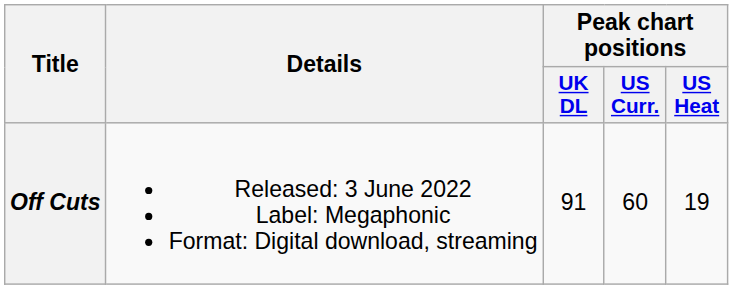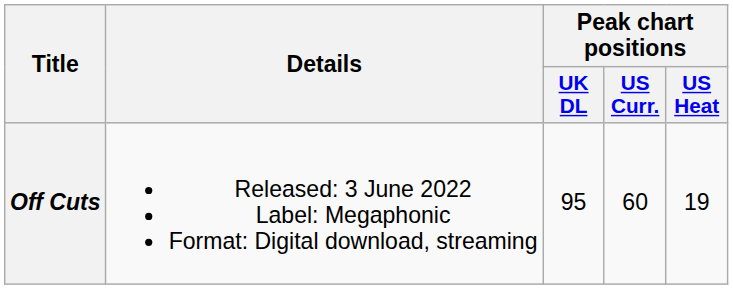Off Cuts | Peak chart positions / UK DL: 91 -> 95
